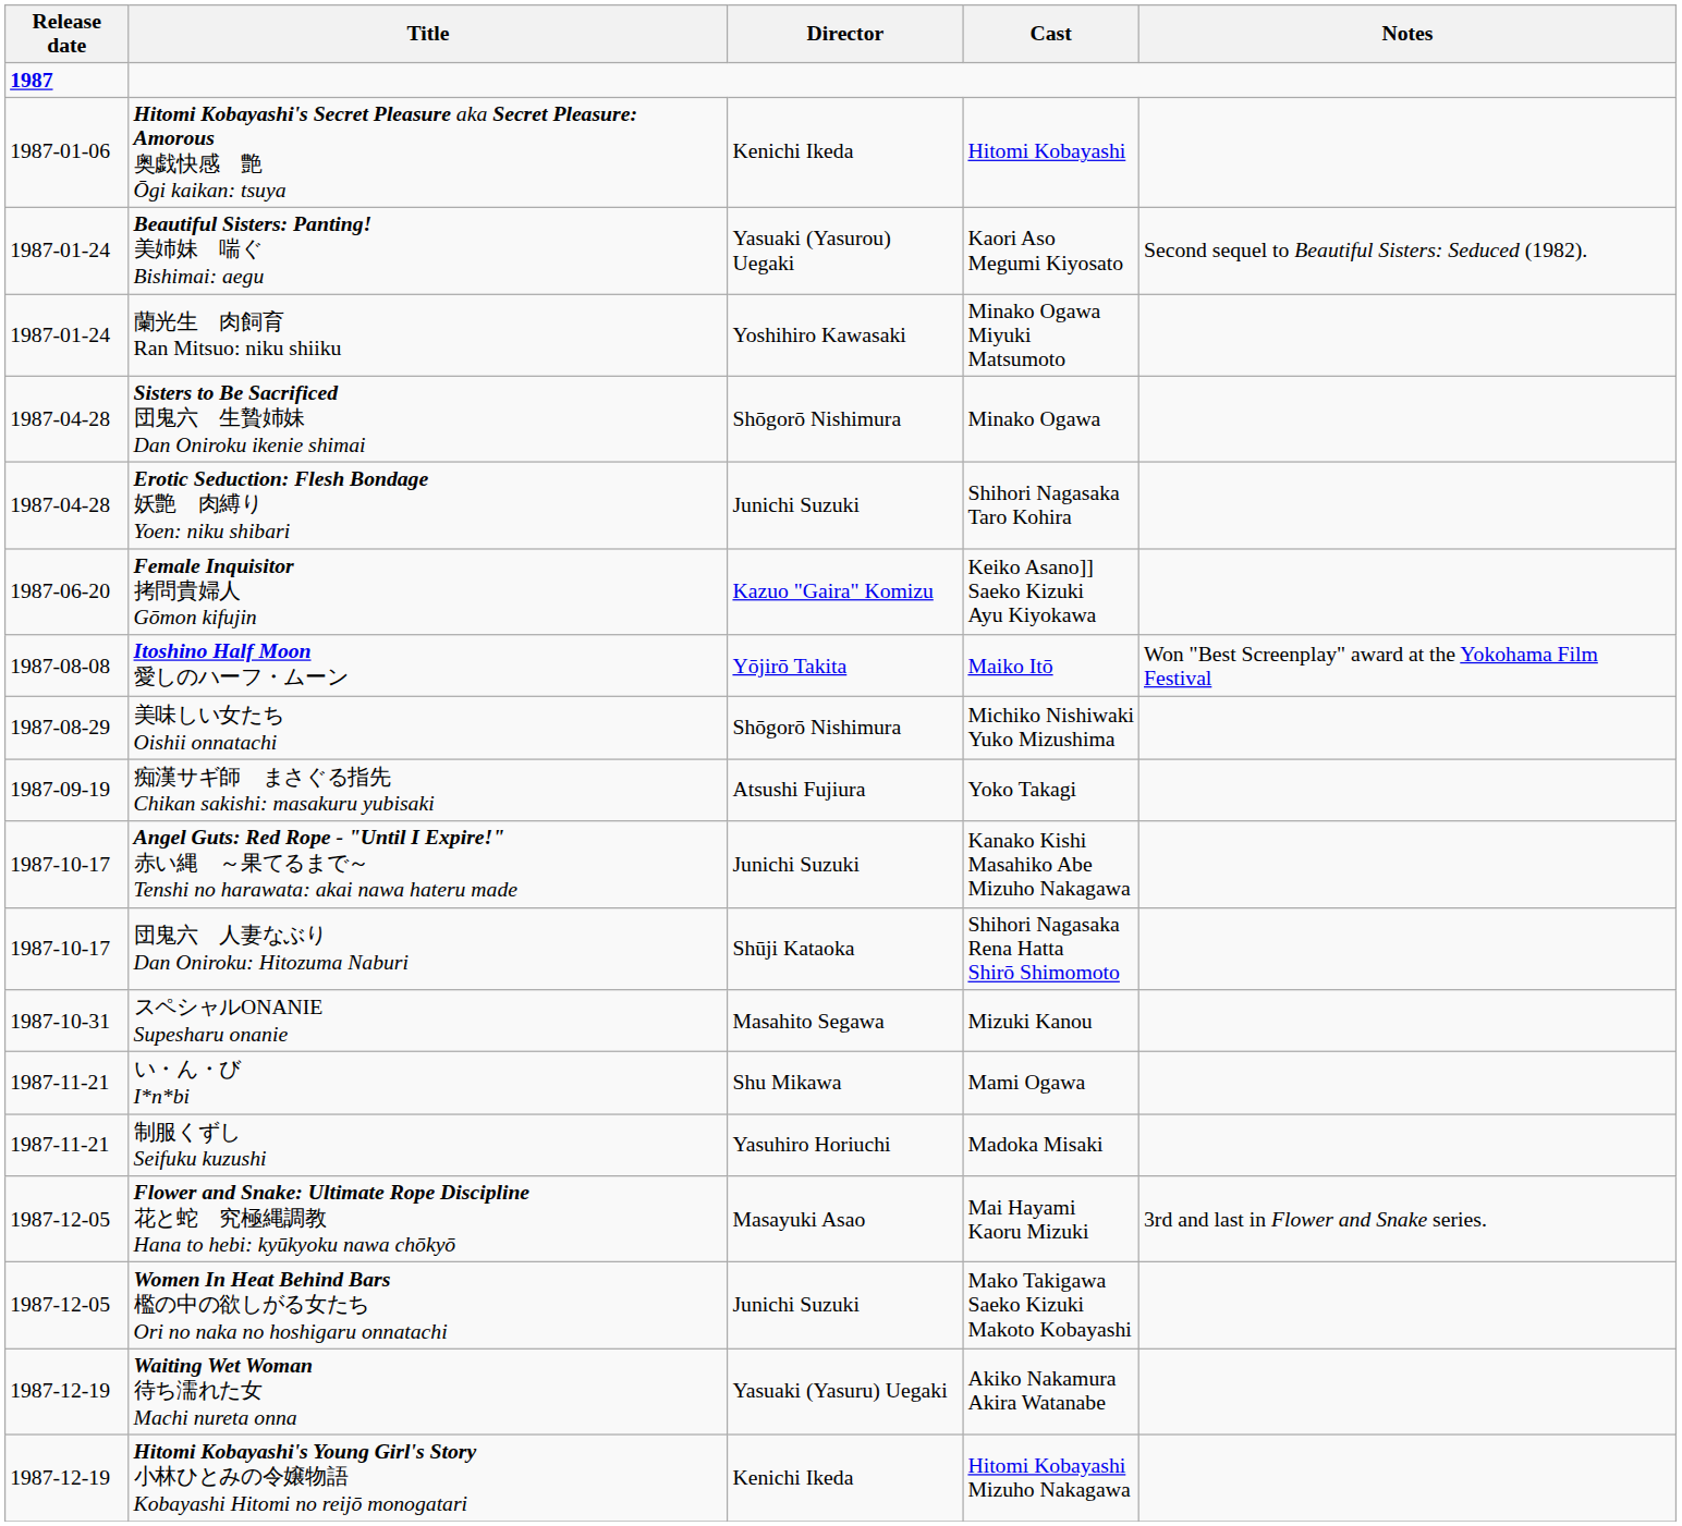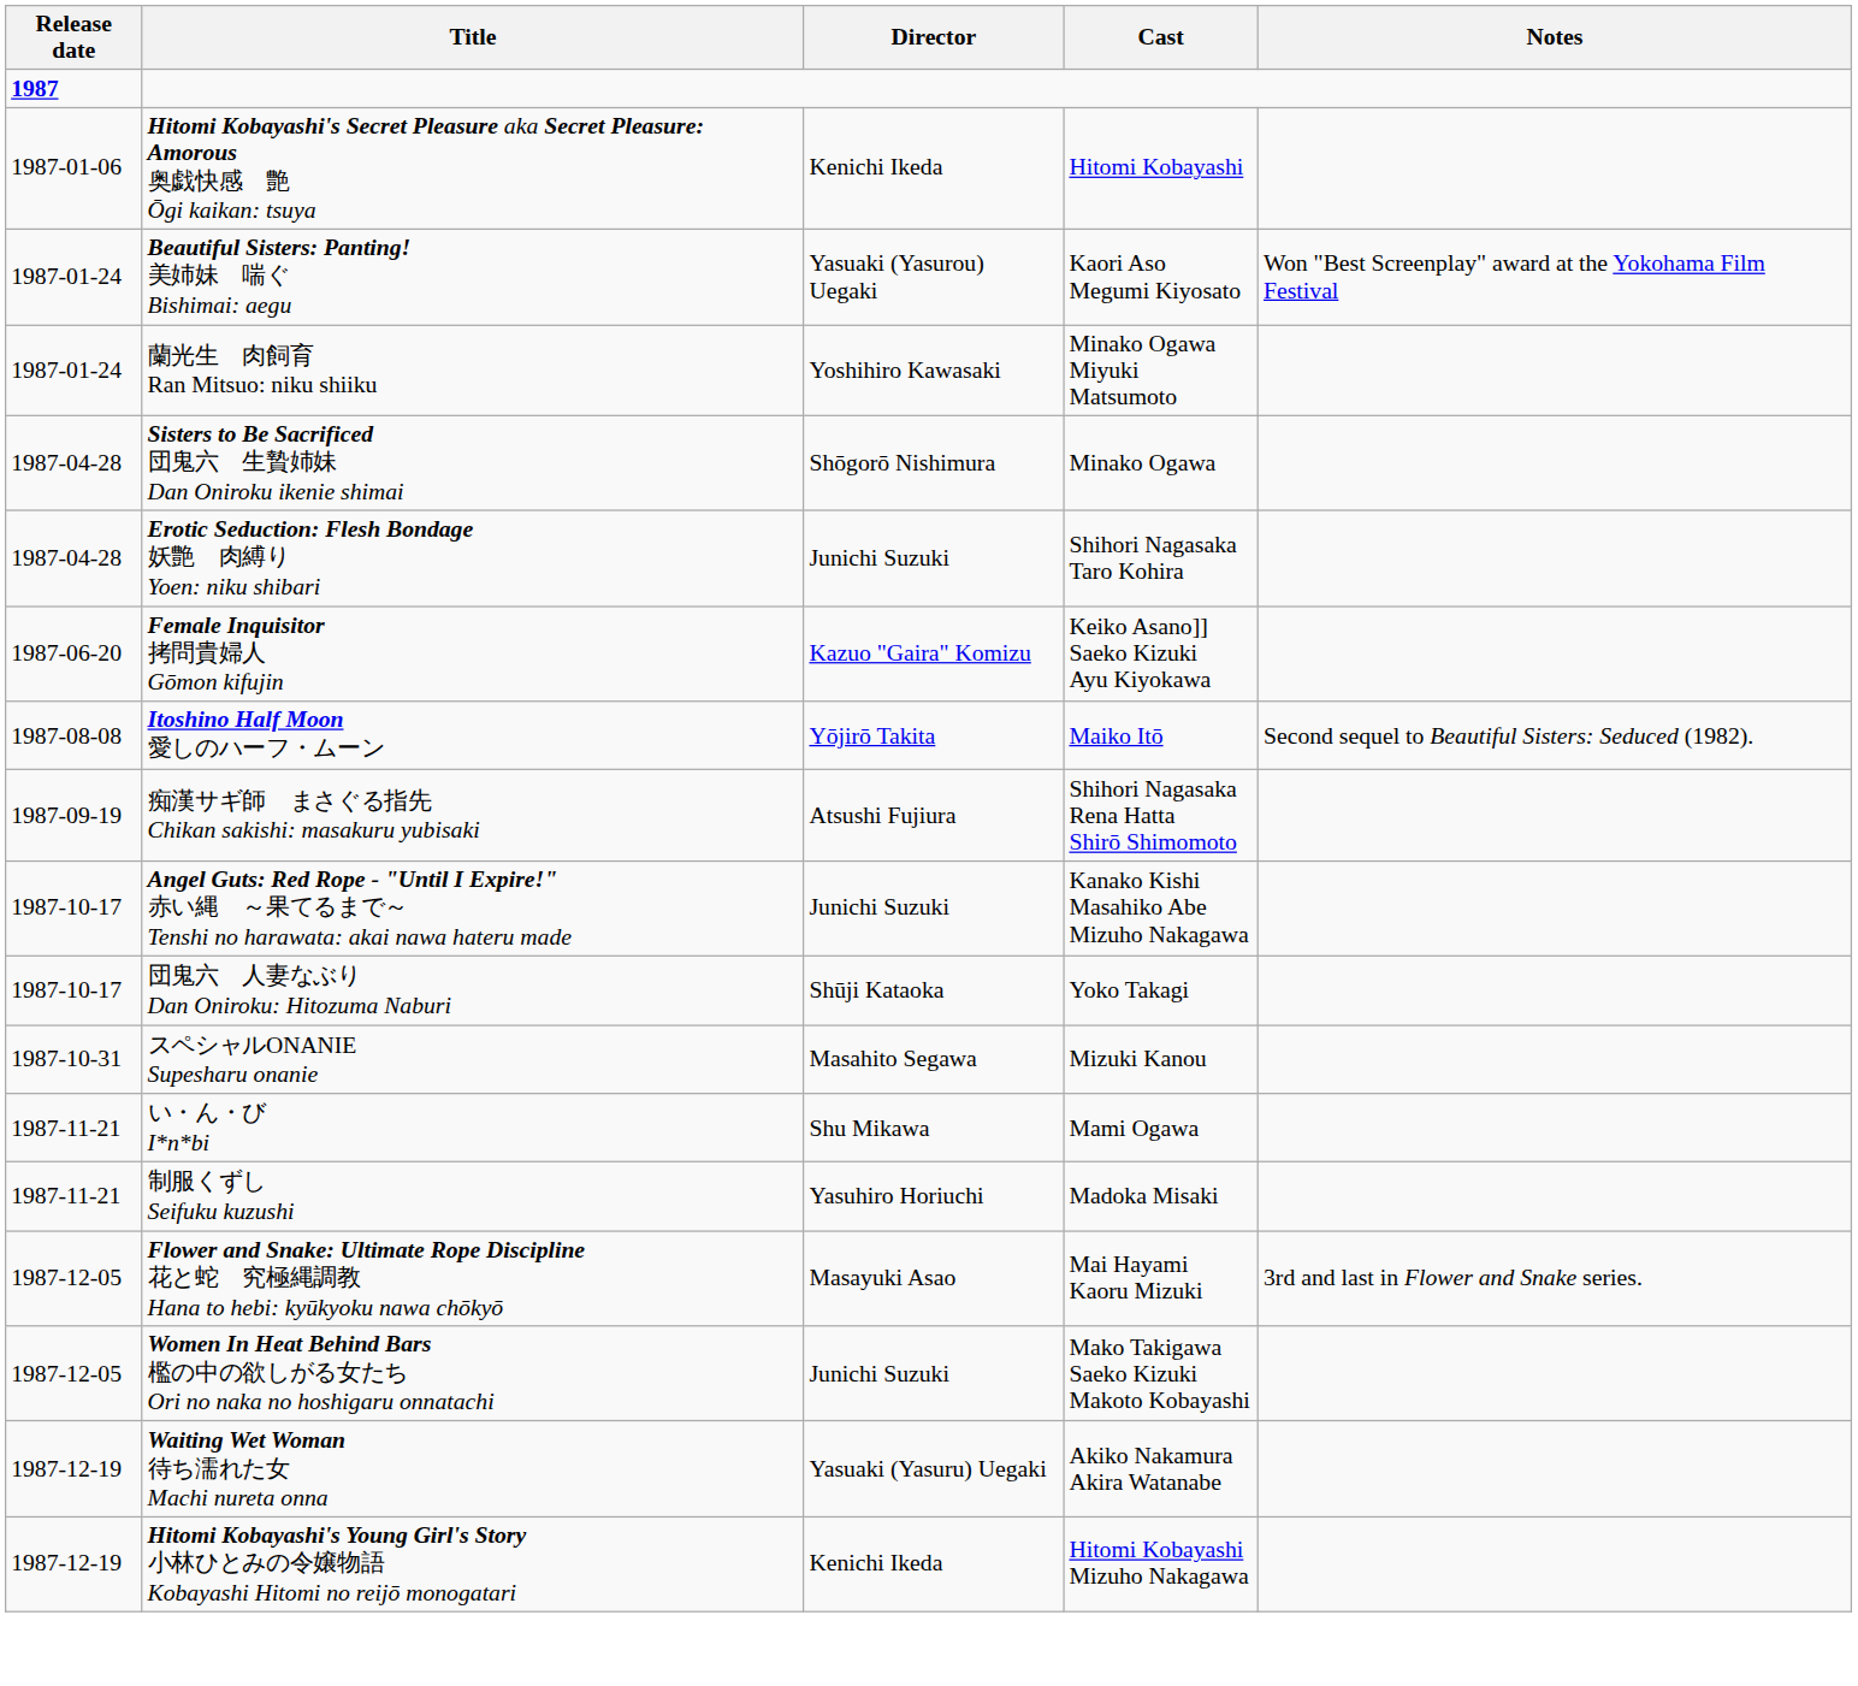Beautiful Sisters: Panting! 美姉妹 喘ぐ Bishimai: aegu | Notes: Second sequel to Beautiful Sisters: Seduced (1982). -> Won "Best Screenplay" award at the Yokohama Film Festival
Itoshino Half Moon 愛しのハーフ・ムーン | Notes: Won "Best Screenplay" award at the Yokohama Film Festival -> Second sequel to Beautiful Sisters: Seduced (1982).
- row: 1987-08-29 | 美味しい女たち Oishii onnatachi | Shōgorō Nishimura | Michiko Nishiwaki Yuko Mizushima
痴漢サギ師 まさぐる指先 Chikan sakishi: masakuru yubisaki | Cast: Yoko Takagi -> Shihori Nagasaka Rena Hatta Shirō Shimomoto
団鬼六 人妻なぶり Dan Oniroku: Hitozuma Naburi | Cast: Shihori Nagasaka Rena Hatta Shirō Shimomoto -> Yoko Takagi
